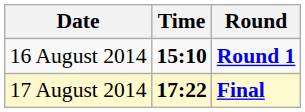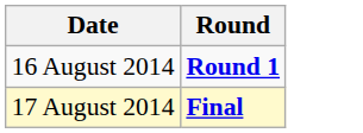- column: Time | 15:10 | 17:22
